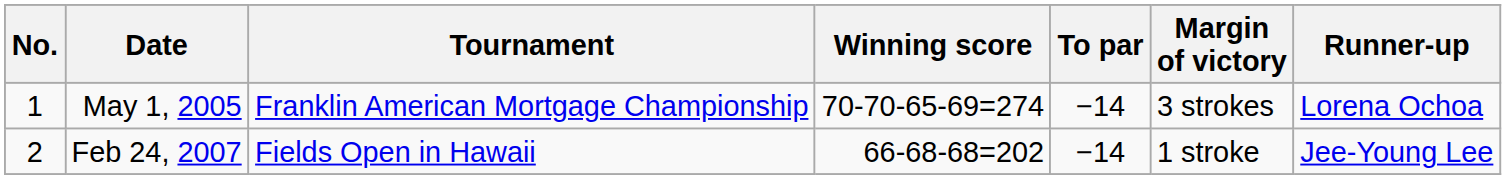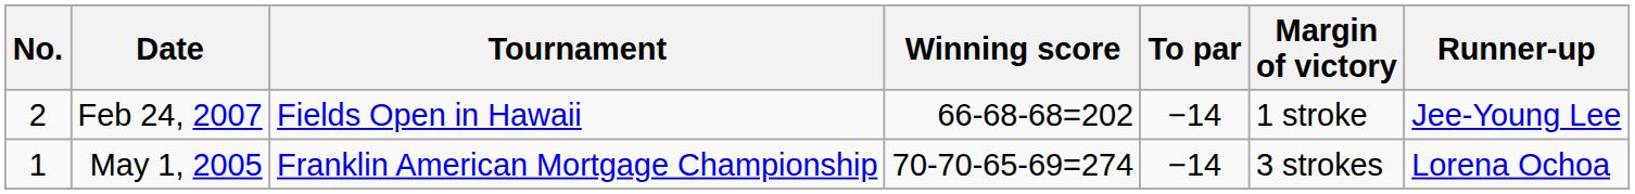rows swapped: May 1, 2005 <-> Feb 24, 2007
